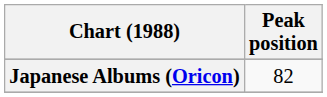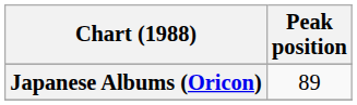Japanese Albums (Oricon) | Peak position: 82 -> 89
